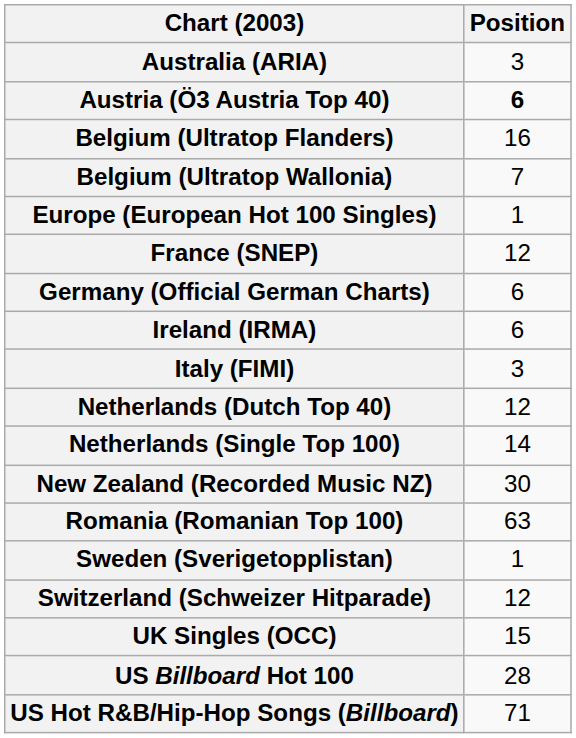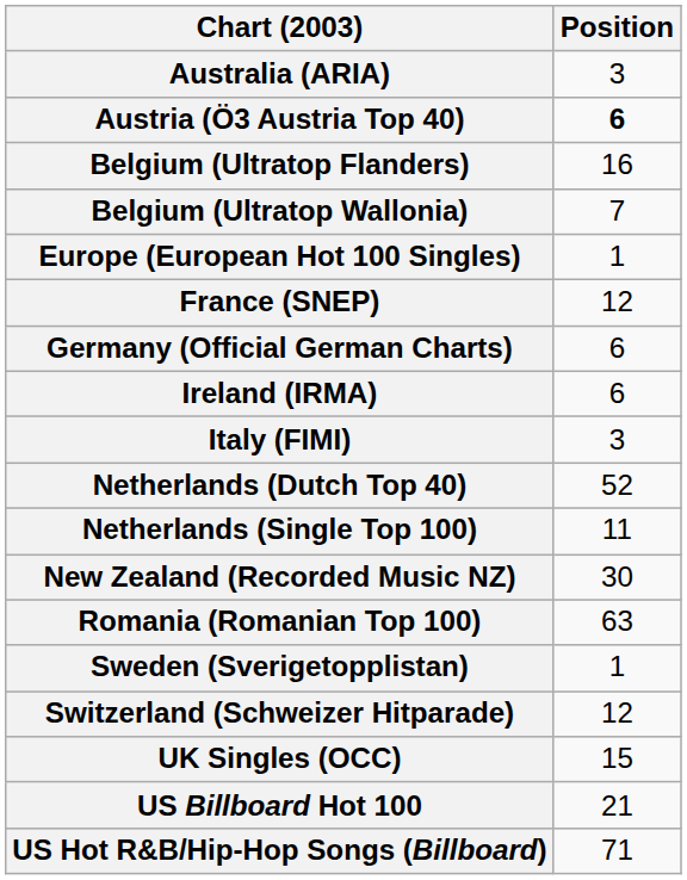Netherlands (Dutch Top 40) | Position: 12 -> 52
Netherlands (Single Top 100) | Position: 14 -> 11
US Billboard Hot 100 | Position: 28 -> 21
